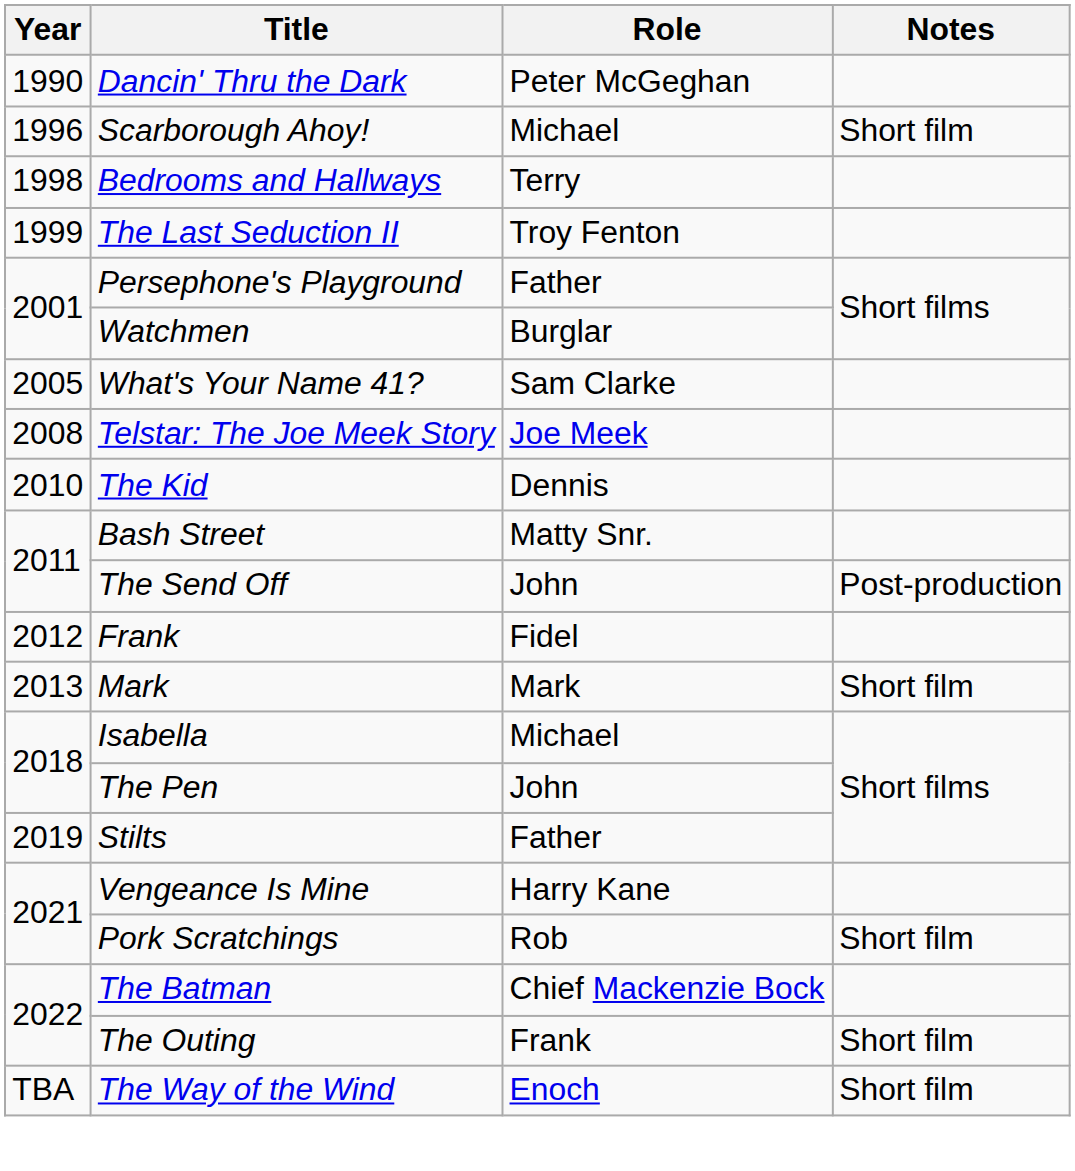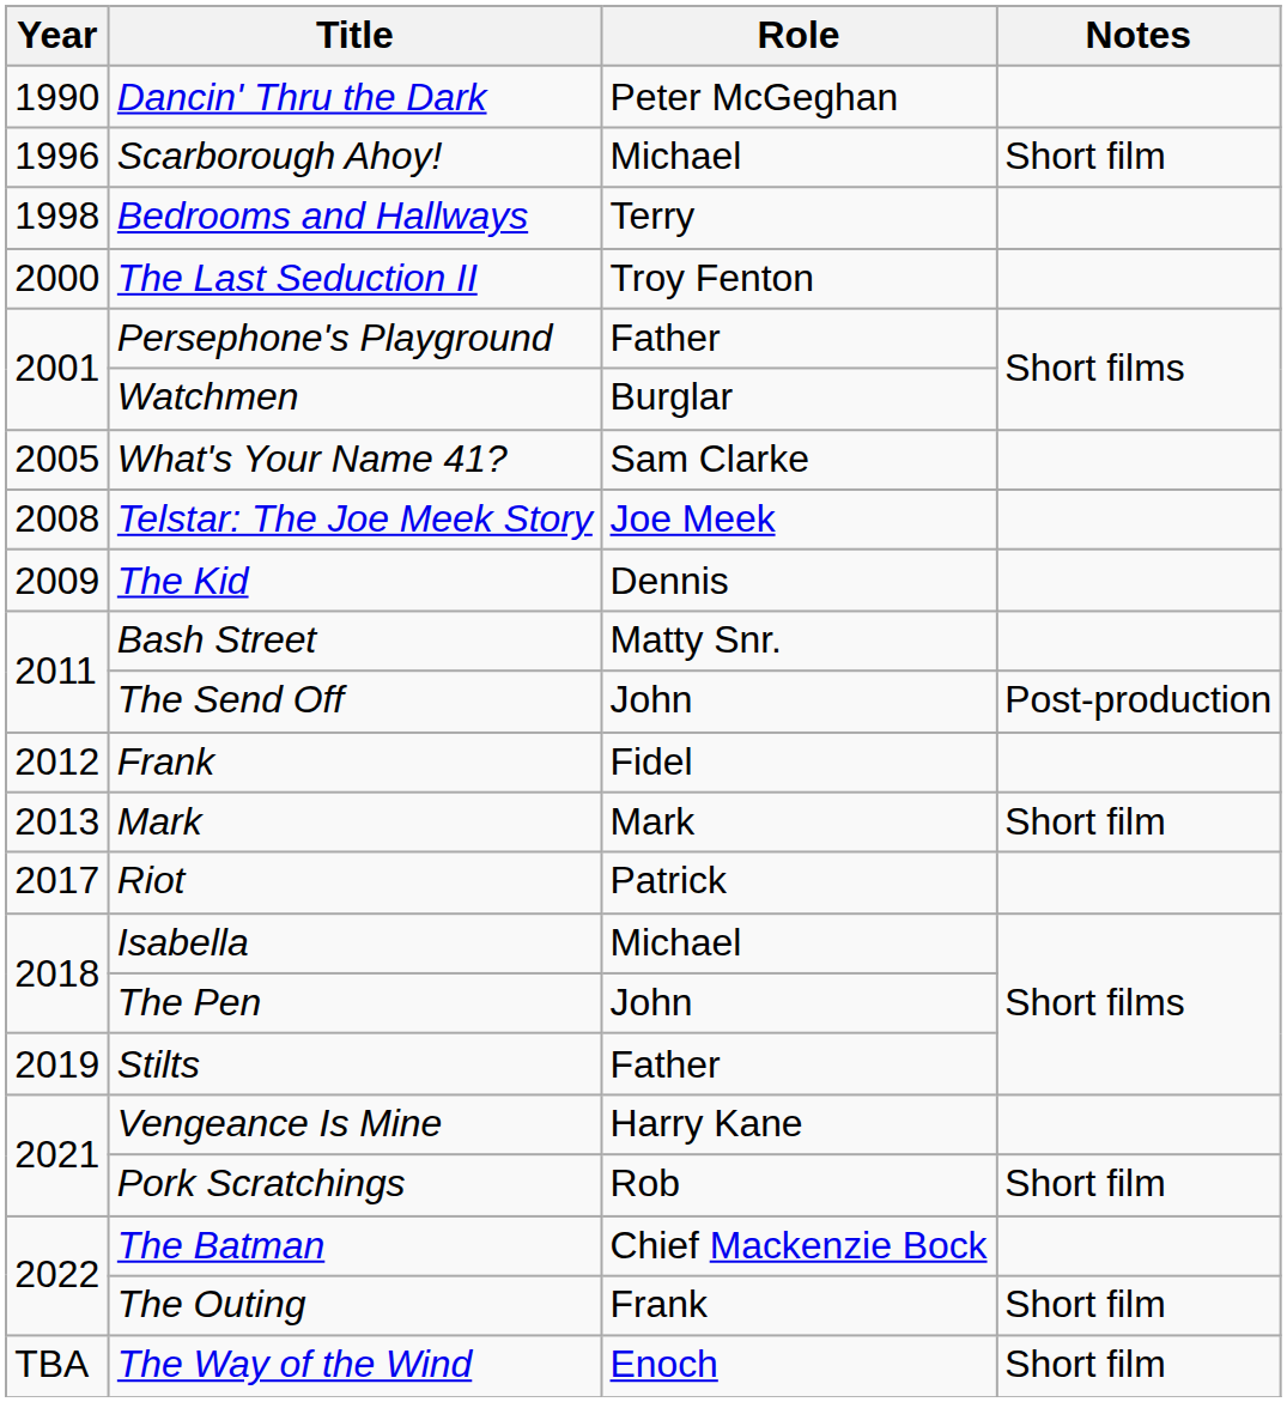The Last Seduction II | Year: 1999 -> 2000
The Kid | Year: 2010 -> 2009
+ row: 2017 | Riot | Patrick
